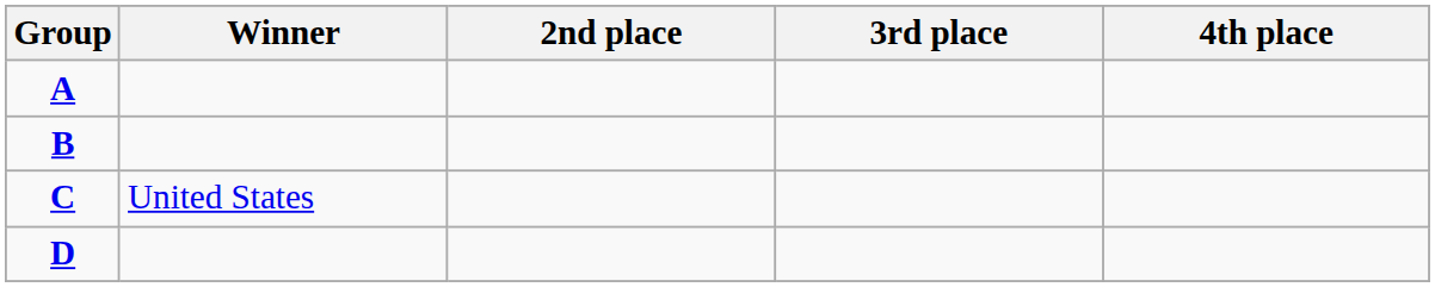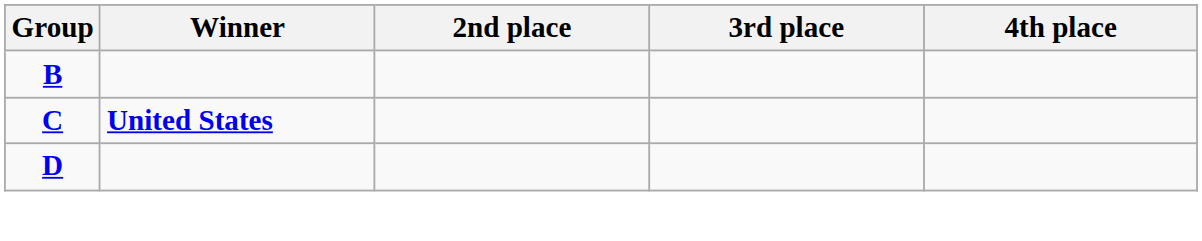- row: A
C | Winner: normal -> bold
